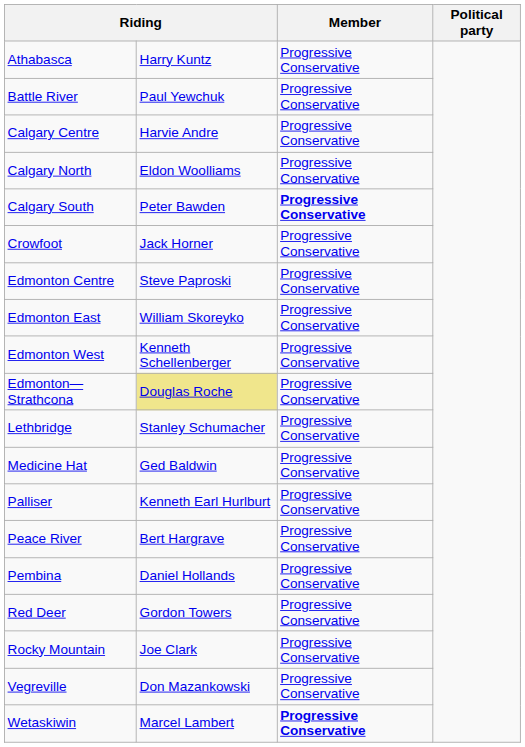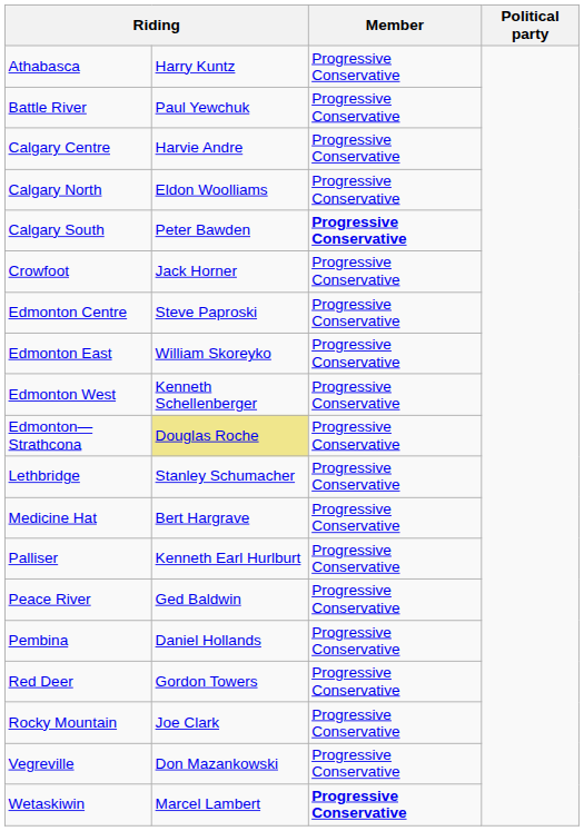Medicine Hat | column 2: Ged Baldwin -> Bert Hargrave
Peace River | column 2: Bert Hargrave -> Ged Baldwin
